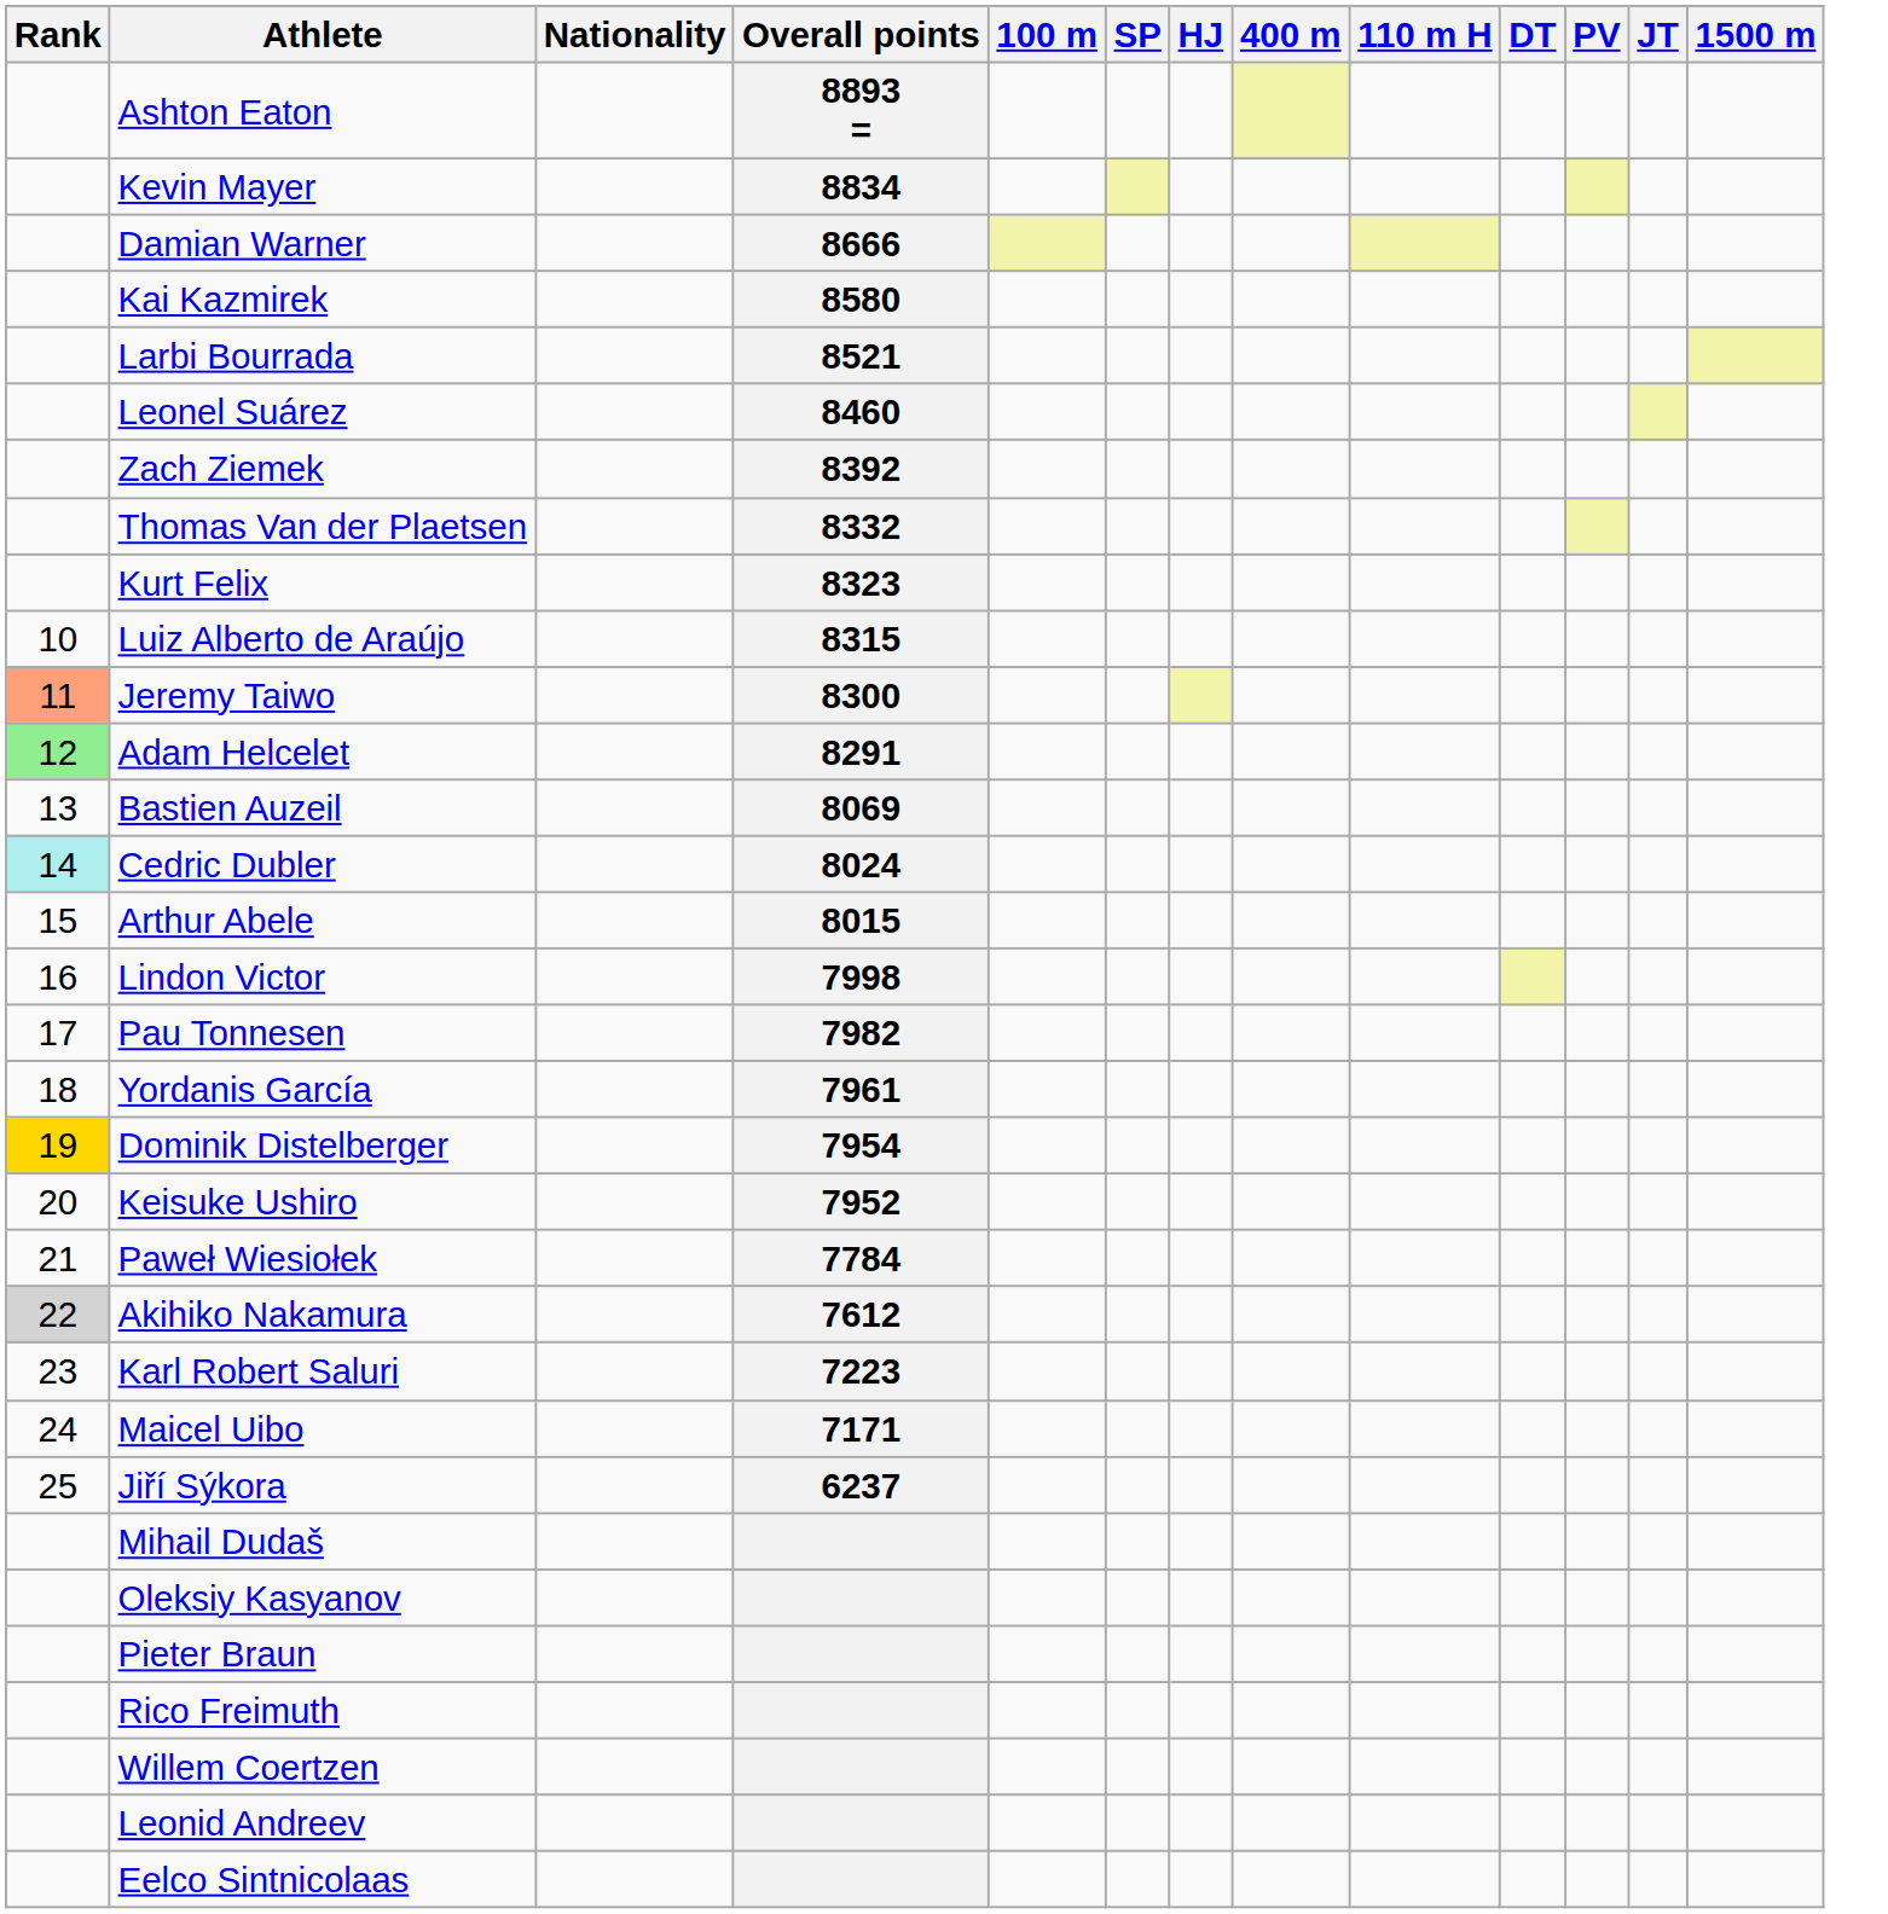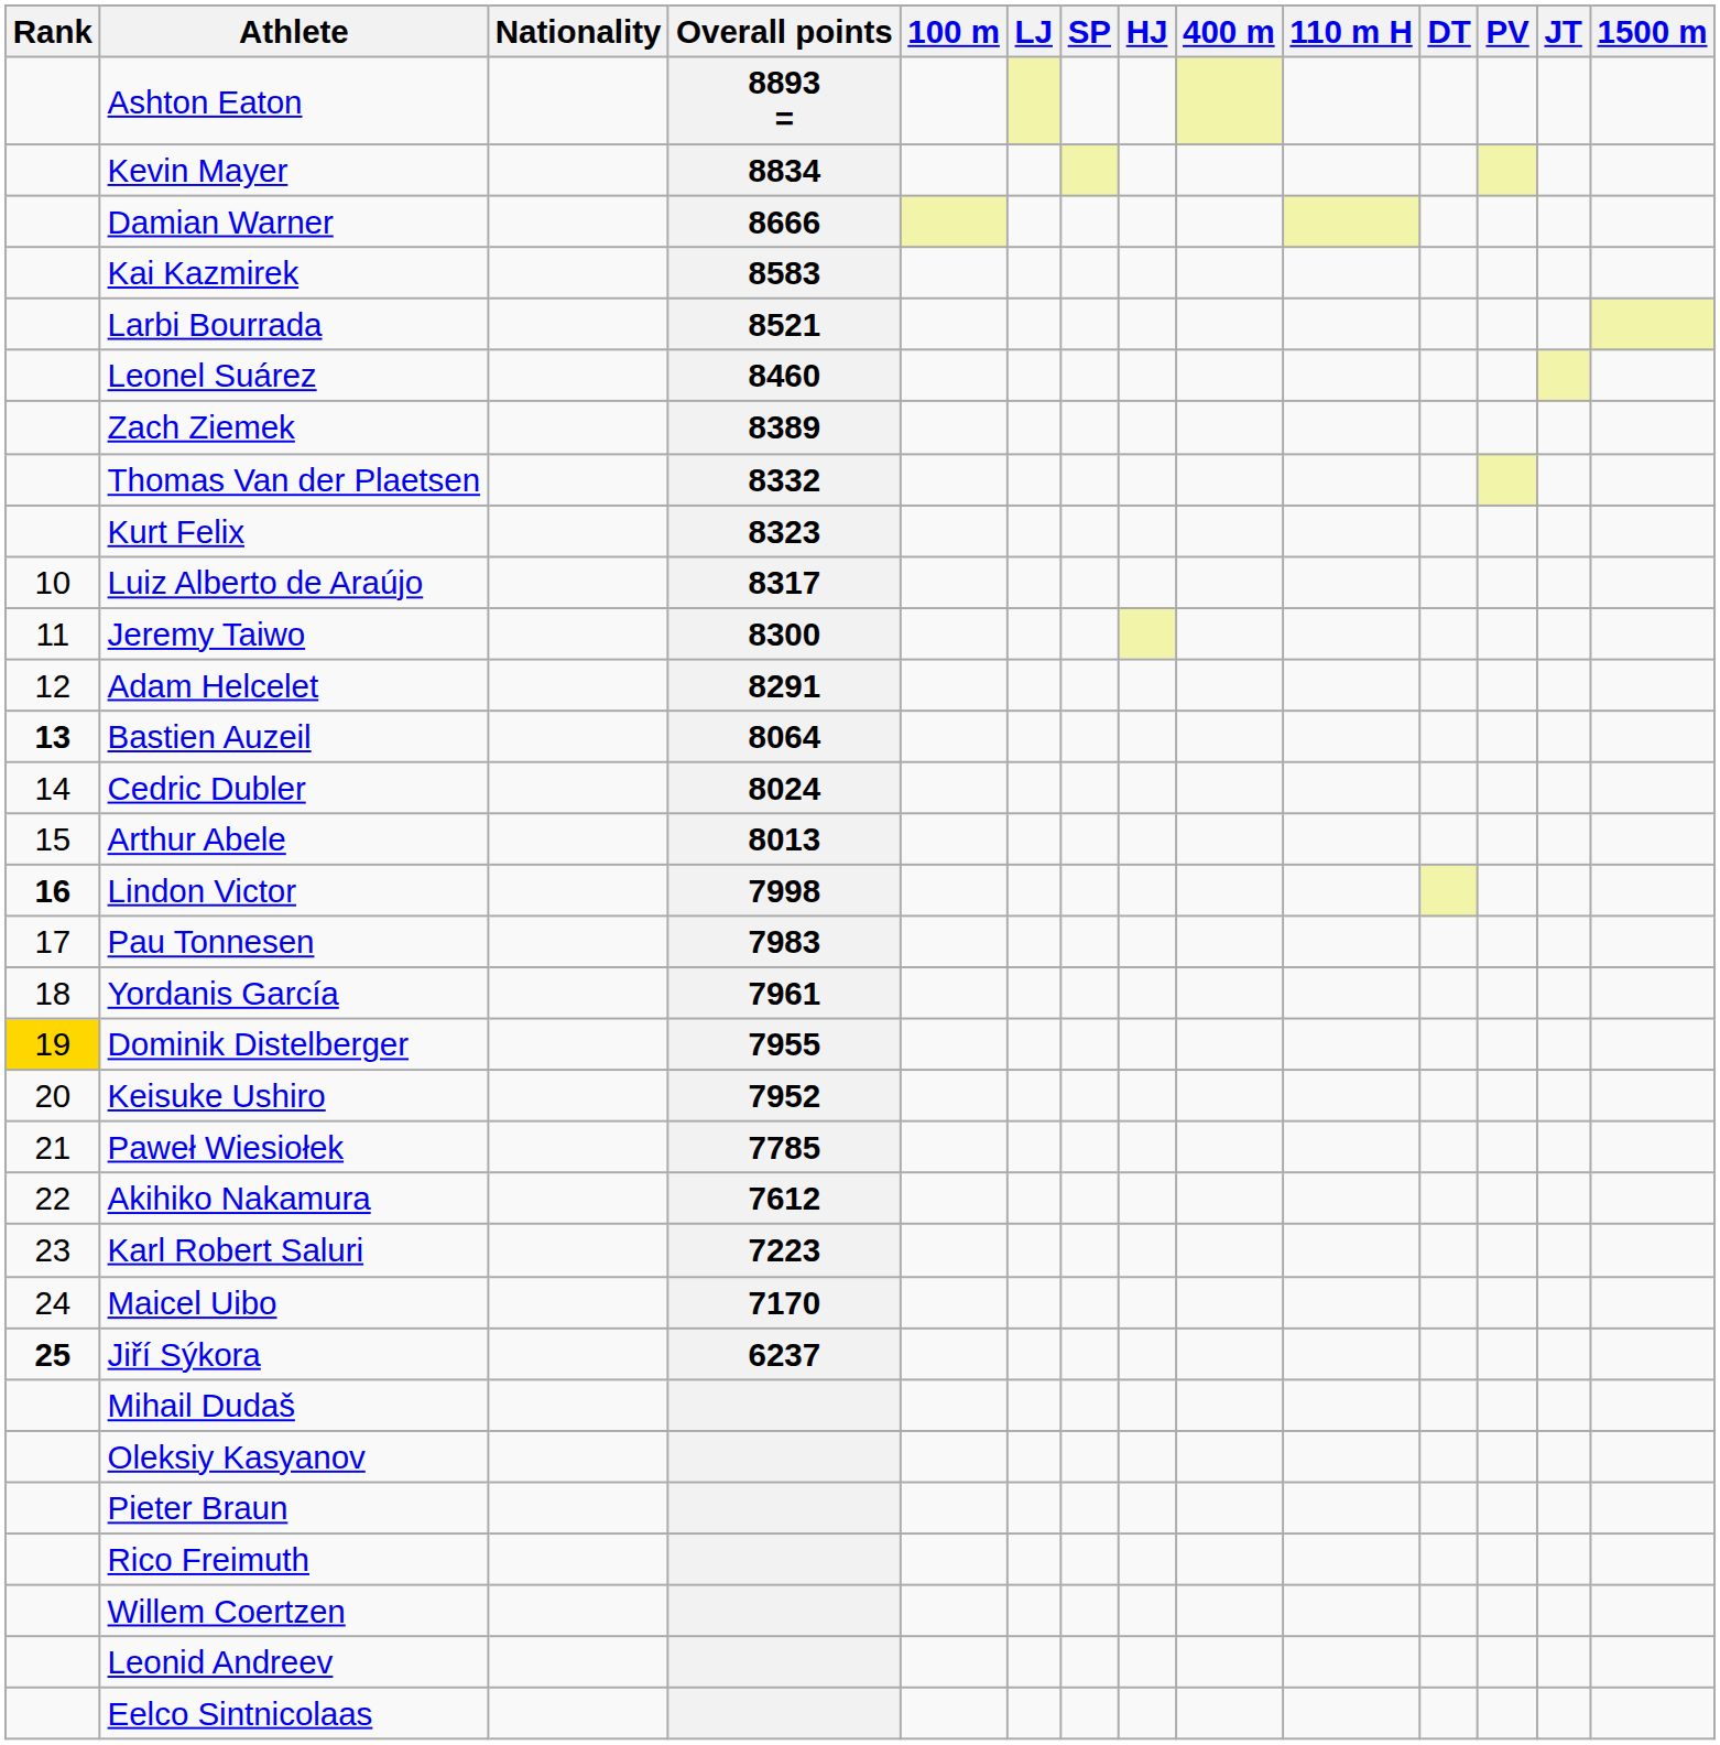+ column: LJ
Kai Kazmirek | Overall points: 8580 -> 8583
Zach Ziemek | Overall points: 8392 -> 8389
Luiz Alberto de Araújo | Overall points: 8315 -> 8317
Jeremy Taiwo | Rank: lightsalmon background -> no background
Adam Helcelet | Rank: lightgreen background -> no background
Bastien Auzeil | Rank: normal -> bold
Bastien Auzeil | Overall points: 8069 -> 8064
Cedric Dubler | Rank: paleturquoise background -> no background
Arthur Abele | Overall points: 8015 -> 8013
Lindon Victor | Rank: normal -> bold
Pau Tonnesen | Overall points: 7982 -> 7983
Dominik Distelberger | Overall points: 7954 -> 7955
Paweł Wiesiołek | Overall points: 7784 -> 7785
Akihiko Nakamura | Rank: lightgrey background -> no background
Maicel Uibo | Overall points: 7171 -> 7170
Jiří Sýkora | Rank: normal -> bold
